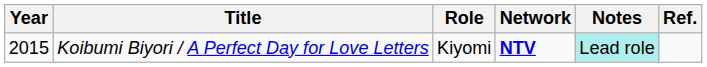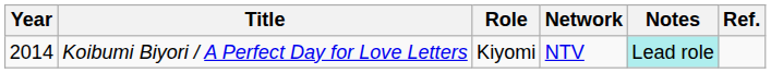Koibumi Biyori / A Perfect Day for Love Letters | Year: 2015 -> 2014
Koibumi Biyori / A Perfect Day for Love Letters | Network: bold -> normal
